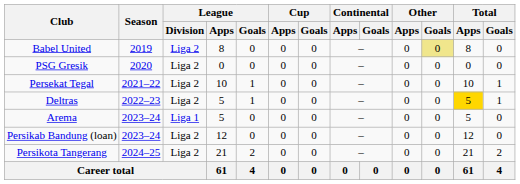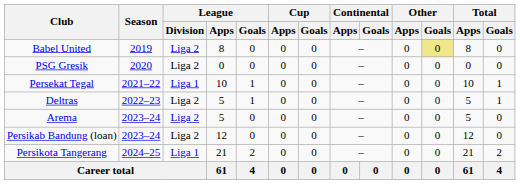Persekat Tegal | League / Division: Liga 2 -> Liga 1
Deltras | Total / Apps: gold background -> no background
Arema | League / Division: Liga 1 -> Liga 2
Persikota Tangerang | League / Division: Liga 2 -> Liga 1
